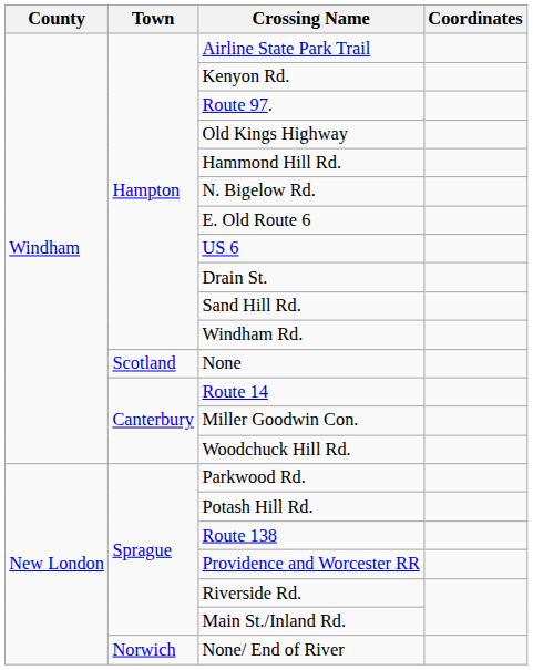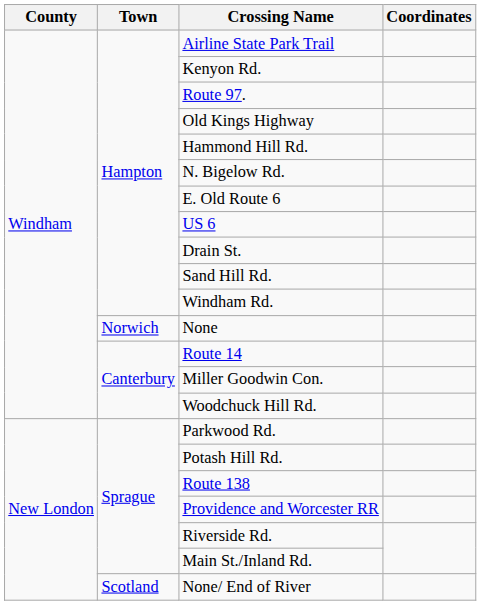None | Town: Scotland -> Norwich
None/ End of River | Town: Norwich -> Scotland
